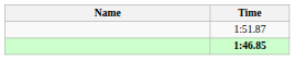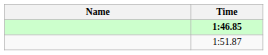rows swapped: 1:46.85 <-> 1:51.87
